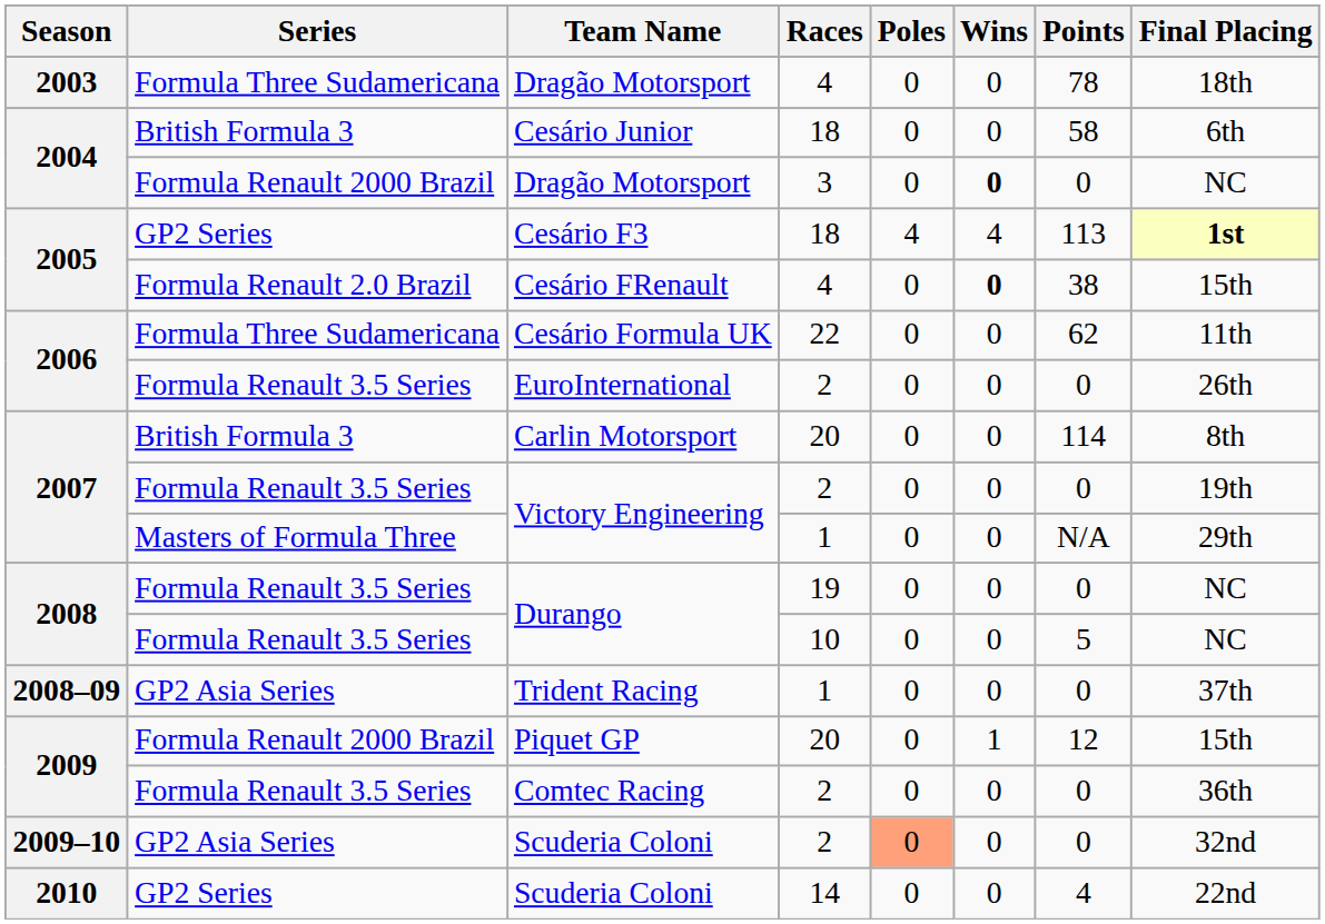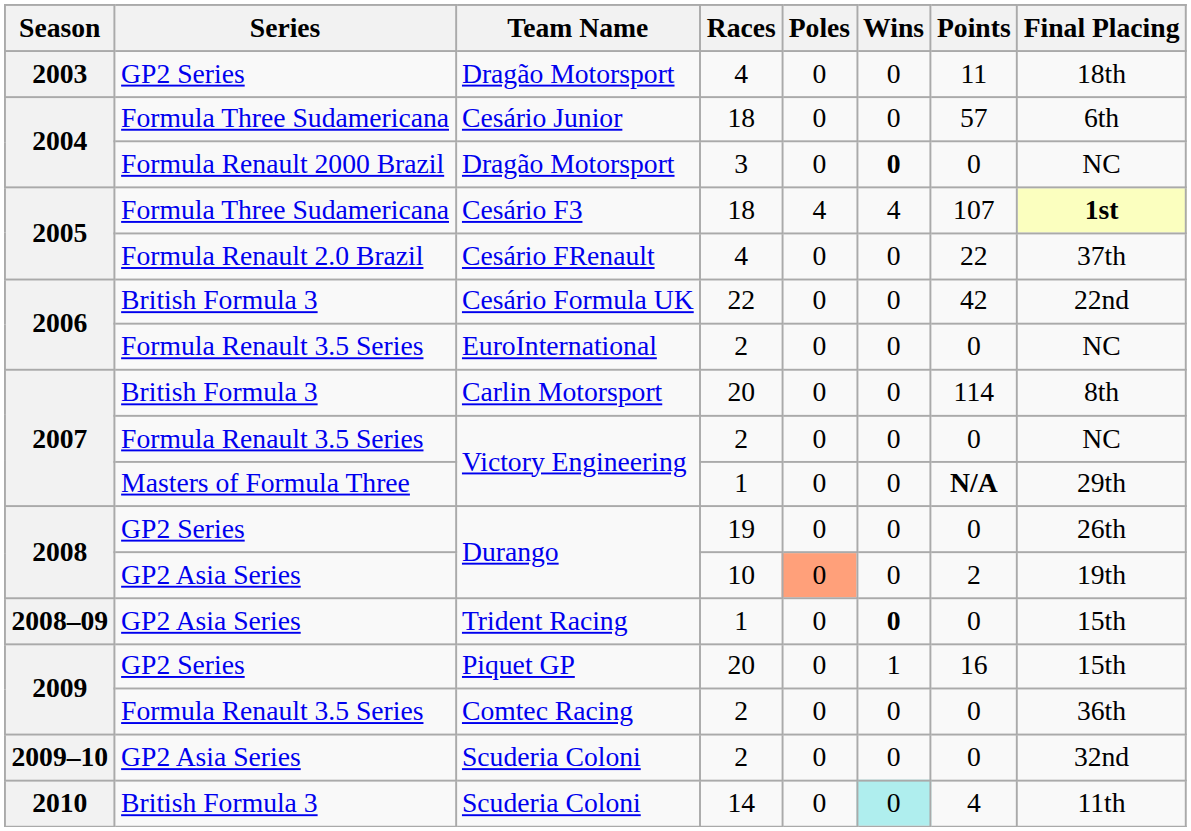Dragão Motorsport / 4 | Series: Formula Three Sudamericana -> GP2 Series
Dragão Motorsport / 4 | Points: 78 -> 11
Cesário Junior | Series: British Formula 3 -> Formula Three Sudamericana
Cesário Junior | Points: 58 -> 57
Cesário F3 | Series: GP2 Series -> Formula Three Sudamericana
Cesário F3 | Points: 113 -> 107
Cesário FRenault | Wins: bold -> normal
Cesário FRenault | Points: 38 -> 22
Cesário FRenault | Final Placing: 15th -> 37th
Cesário Formula UK | Series: Formula Three Sudamericana -> British Formula 3
Cesário Formula UK | Points: 62 -> 42
Cesário Formula UK | Final Placing: 11th -> 22nd
EuroInternational | Final Placing: 26th -> NC
Victory Engineering / 2 | Final Placing: 19th -> NC
Victory Engineering / 1 | Points: normal -> bold
Durango / 19 | Series: Formula Renault 3.5 Series -> GP2 Series
Durango / 19 | Final Placing: NC -> 26th
Durango / 10 | Series: Formula Renault 3.5 Series -> GP2 Asia Series
Durango / 10 | Poles: no background -> lightsalmon background
Durango / 10 | Points: 5 -> 2
Durango / 10 | Final Placing: NC -> 19th
Trident Racing | Wins: normal -> bold
Trident Racing | Final Placing: 37th -> 15th
Piquet GP | Series: Formula Renault 2000 Brazil -> GP2 Series
Piquet GP | Points: 12 -> 16
Scuderia Coloni / 2 | Poles: lightsalmon background -> no background
Scuderia Coloni / 14 | Series: GP2 Series -> British Formula 3
Scuderia Coloni / 14 | Wins: no background -> paleturquoise background
Scuderia Coloni / 14 | Final Placing: 22nd -> 11th
